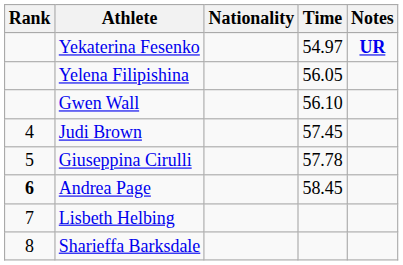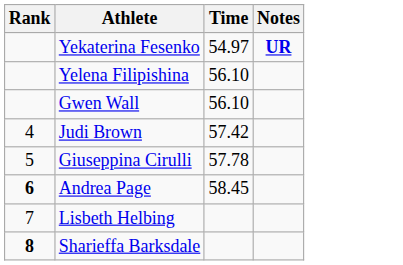- column: Nationality
Yelena Filipishina | Time: 56.05 -> 56.10
Judi Brown | Time: 57.45 -> 57.42
Sharieffa Barksdale | Rank: normal -> bold
